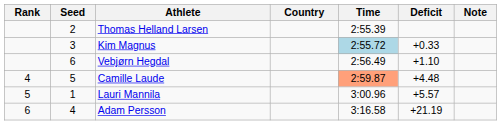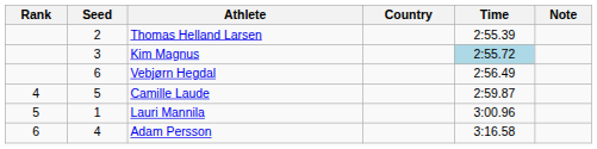- column: Deficit | +0.33 | +1.10 | +4.48 | +5.57 | +21.19
Camille Laude | Time: lightsalmon background -> no background
